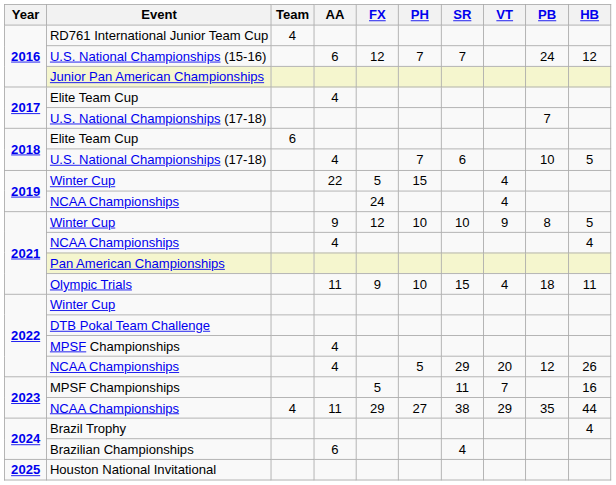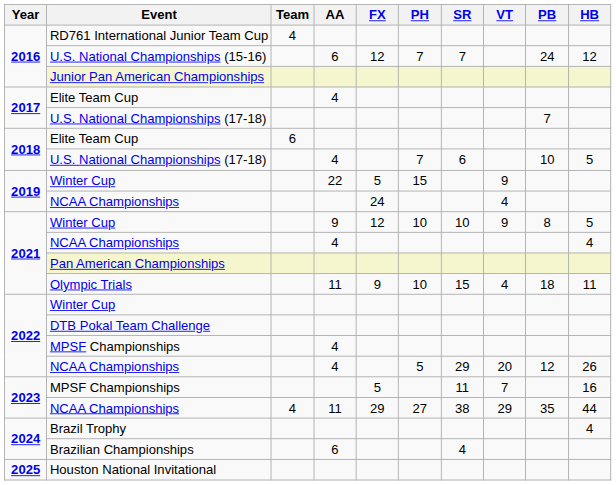2019 / Winter Cup | VT: 4 -> 9
